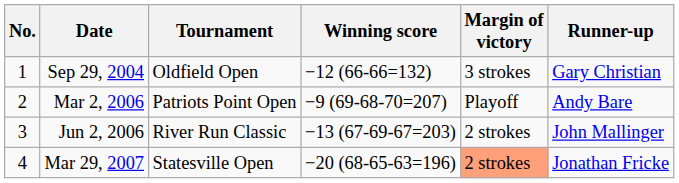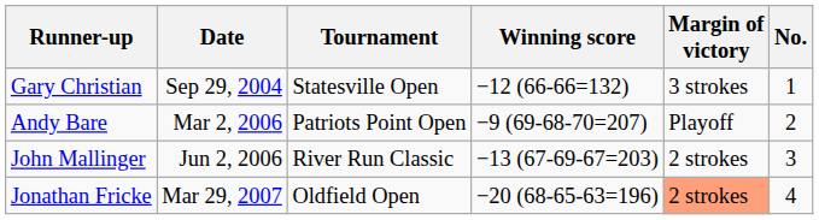columns swapped: No. <-> Runner-up
Sep 29, 2004 | Tournament: Oldfield Open -> Statesville Open
Mar 29, 2007 | Tournament: Statesville Open -> Oldfield Open
